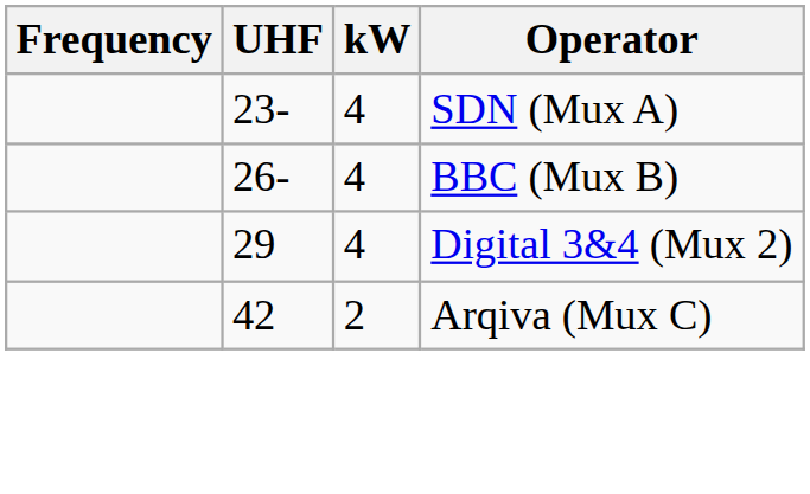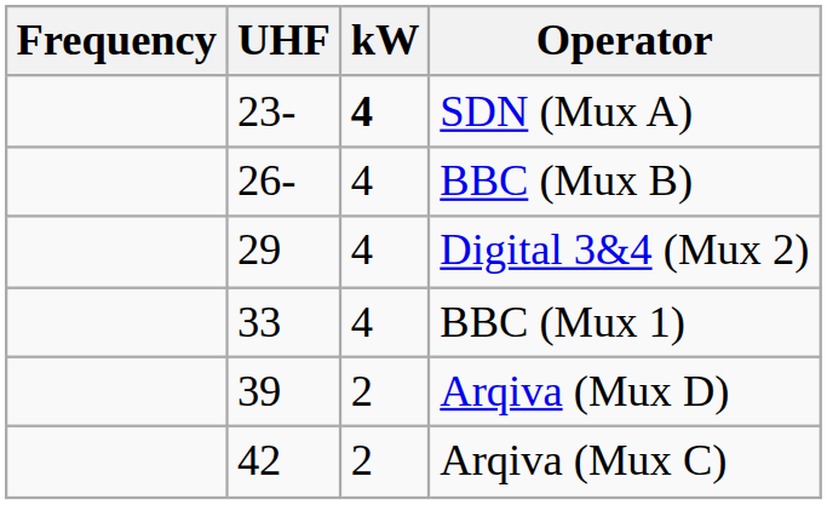SDN (Mux A) | kW: normal -> bold
+ row: 33 | 4 | BBC (Mux 1)
+ row: 39 | 2 | Arqiva (Mux D)
